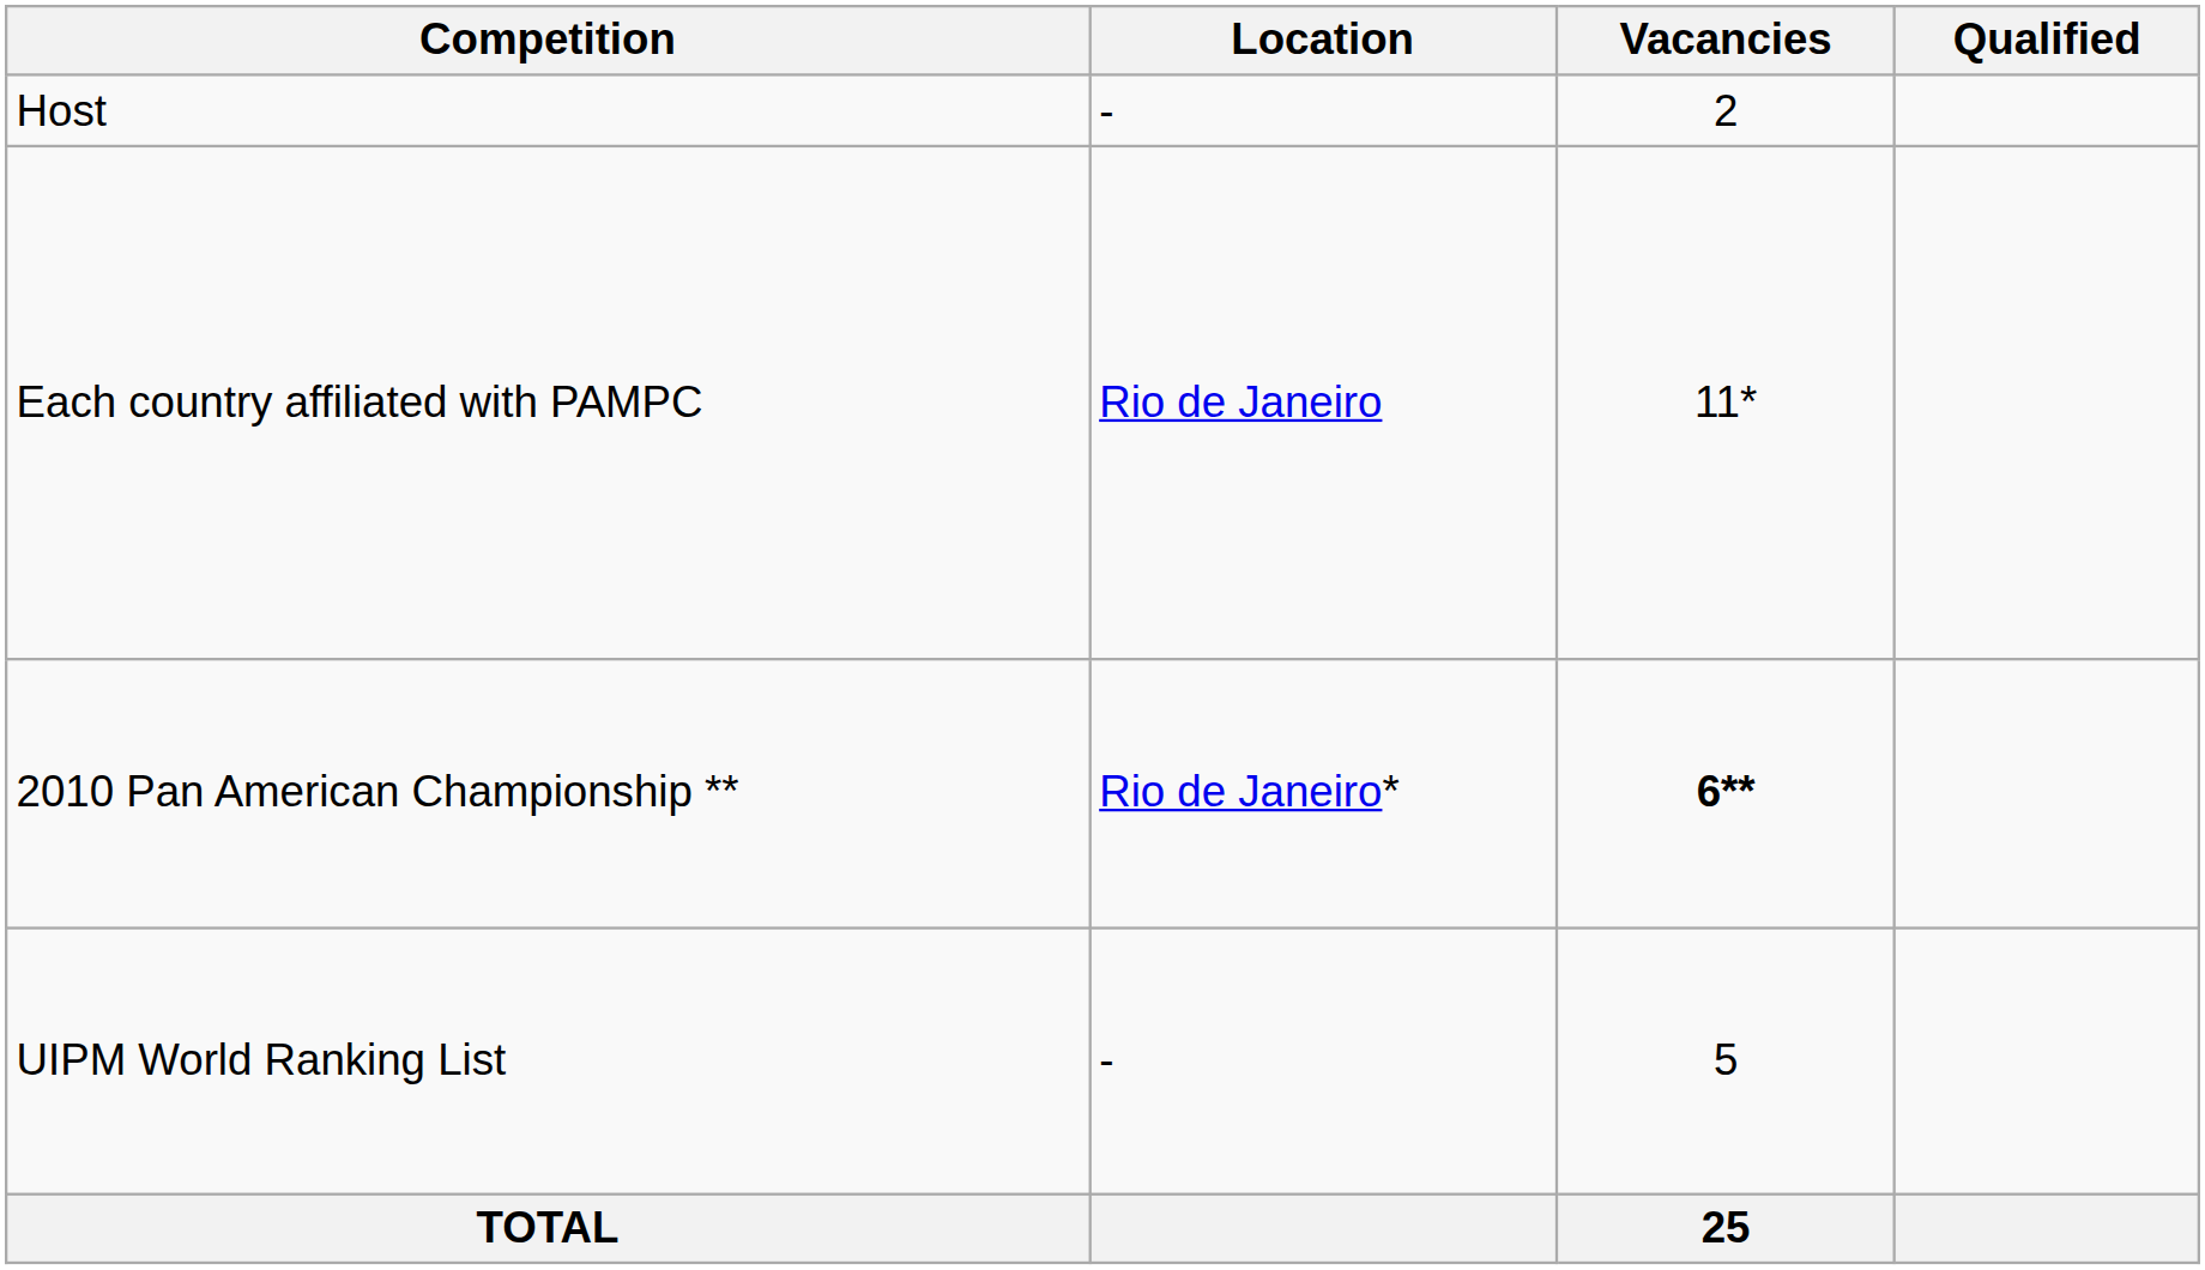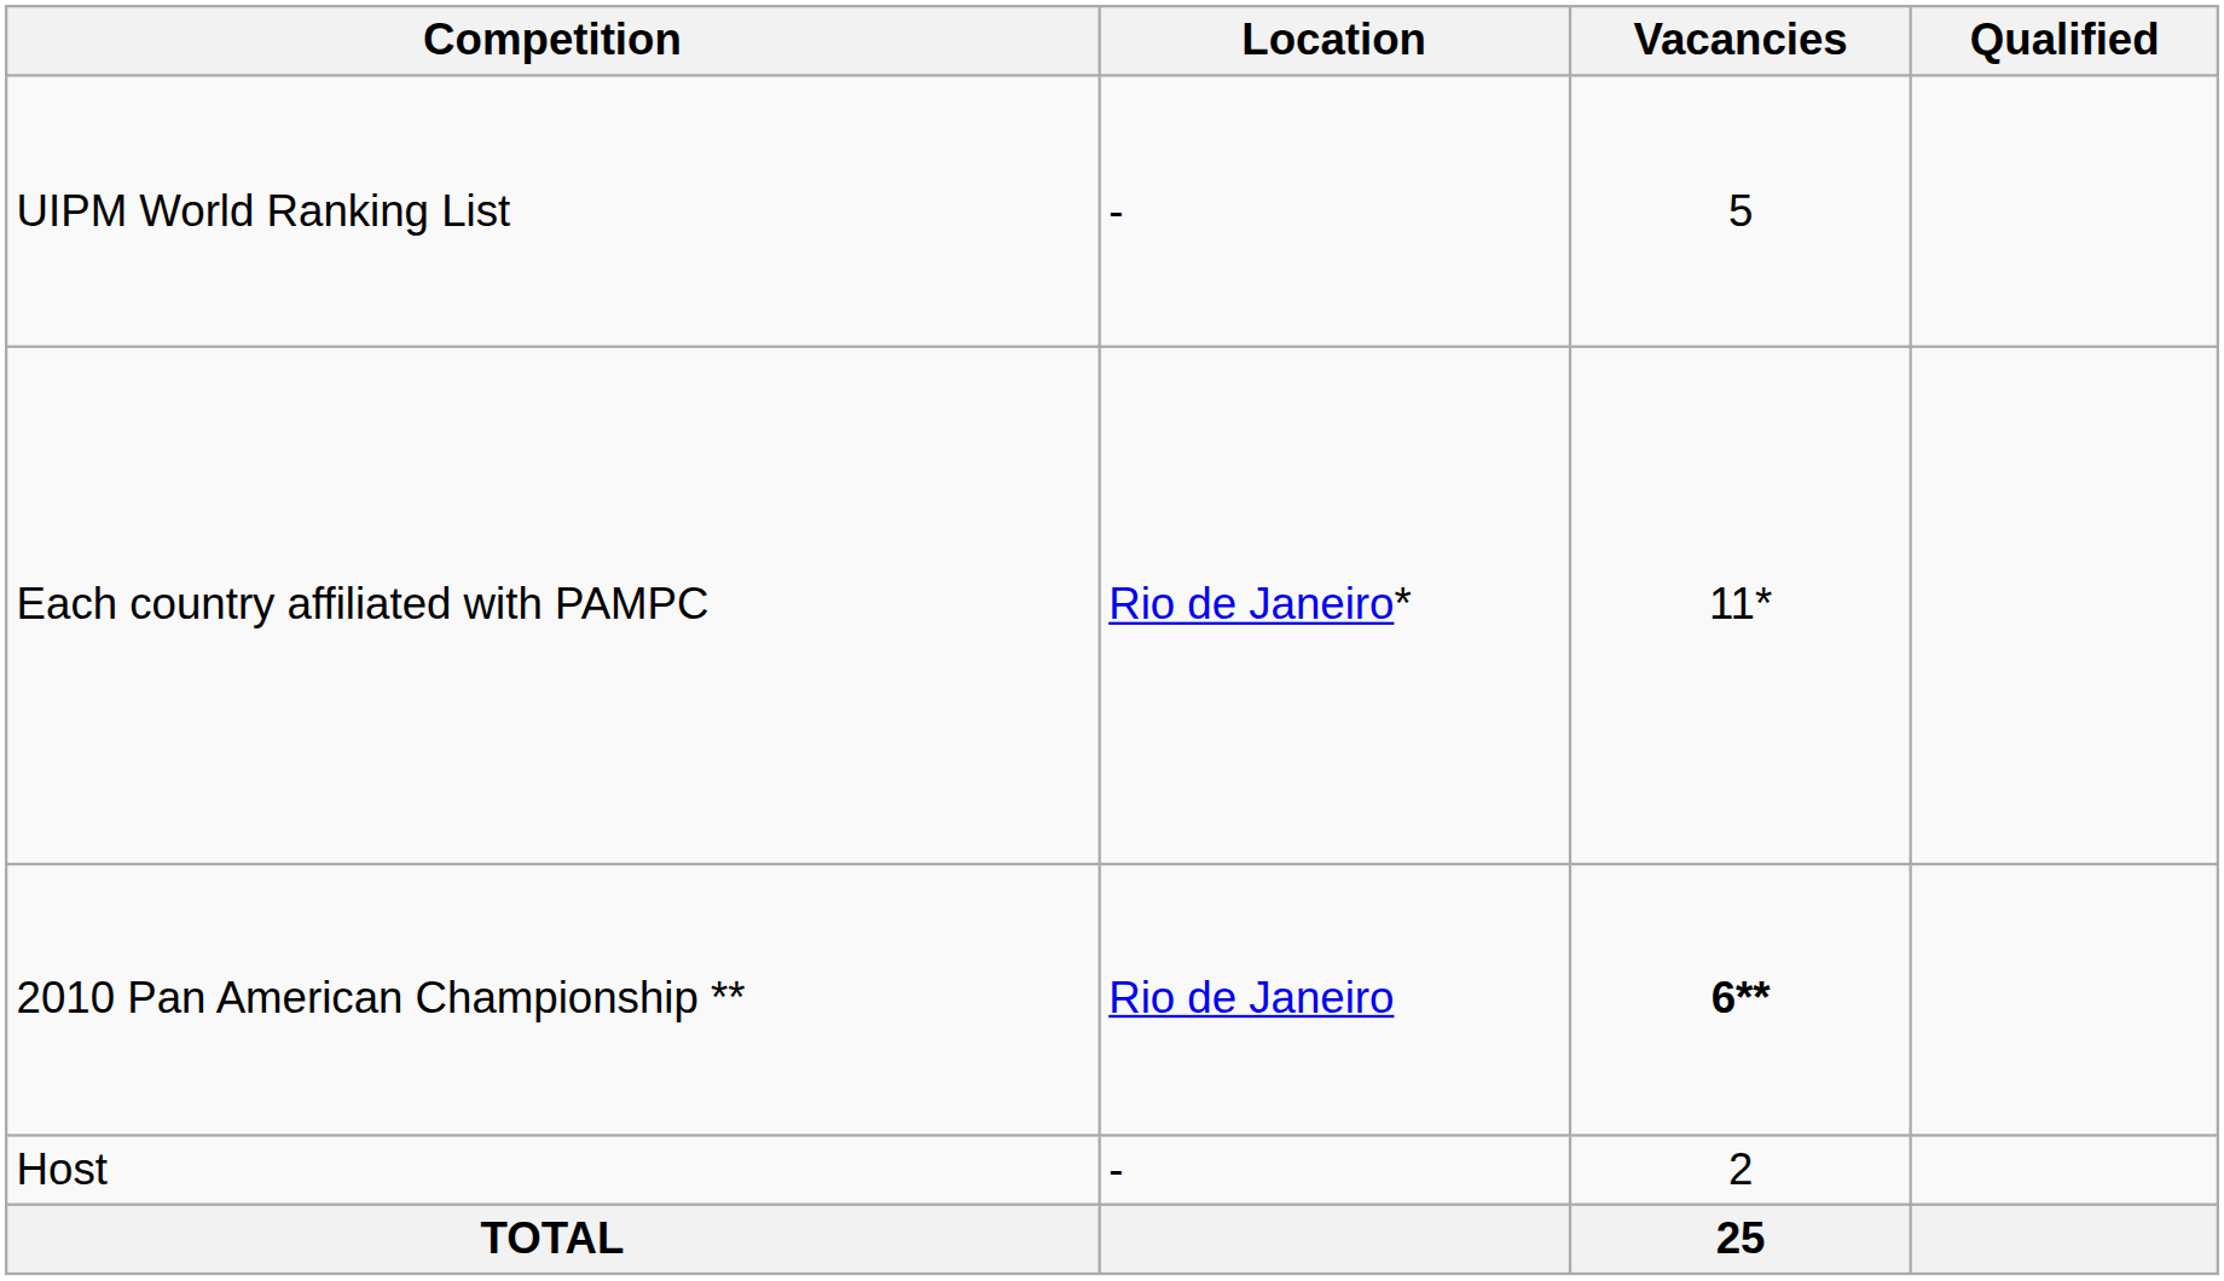rows swapped: Host <-> UIPM World Ranking List
Each country affiliated with PAMPC | Location: Rio de Janeiro -> Rio de Janeiro*
2010 Pan American Championship ** | Location: Rio de Janeiro* -> Rio de Janeiro
